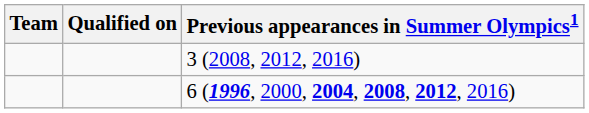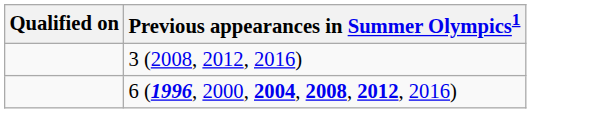- column: Team
